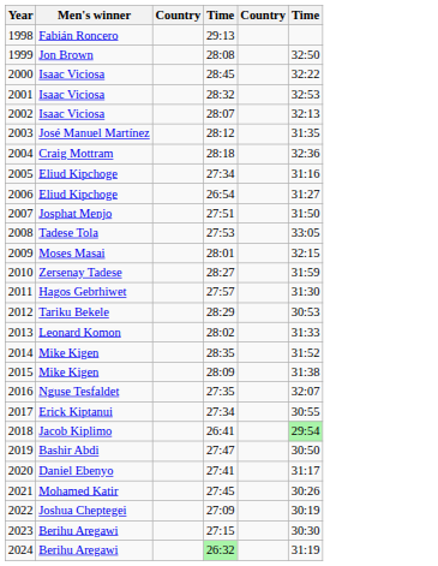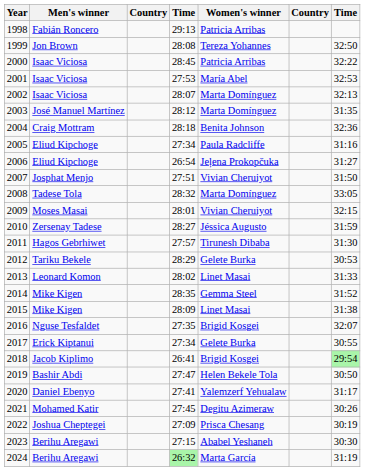+ column: Women's winner | Patricia Arribas | Tereza Yohannes | Patricia Arribas | María Abel | Marta Domínguez | Marta Domínguez | Benita Johnson | Paula Radcliffe | Jeļena Prokopčuka | Vivian Cheruiyot | Marta Domínguez | Vivian Cheruiyot | Jéssica Augusto | Tirunesh Dibaba | Gelete Burka | Linet Masai | Gemma Steel | Linet Masai | Brigid Kosgei | Gelete Burka | Brigid Kosgei | Helen Bekele Tola | Yalemzerf Yehualaw | Degitu Azimeraw | Prisca Chesang | Ababel Yeshaneh | Marta García
2001 | column 4: 28:32 -> 27:53
2008 | column 4: 27:53 -> 28:32
